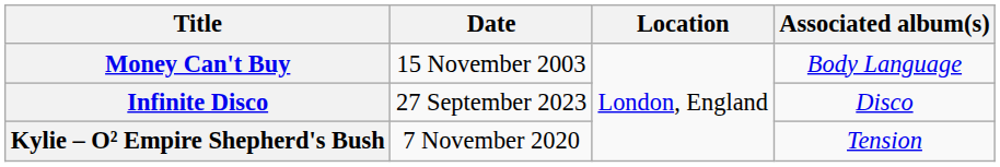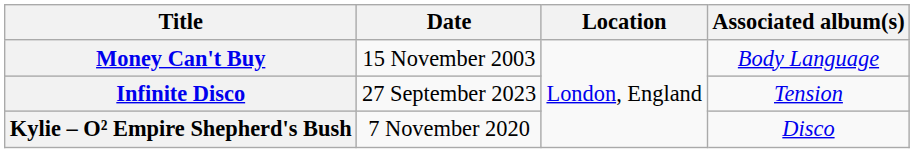Infinite Disco | Associated album(s): Disco -> Tension
Kylie – O² Empire Shepherd's Bush | Associated album(s): Tension -> Disco
